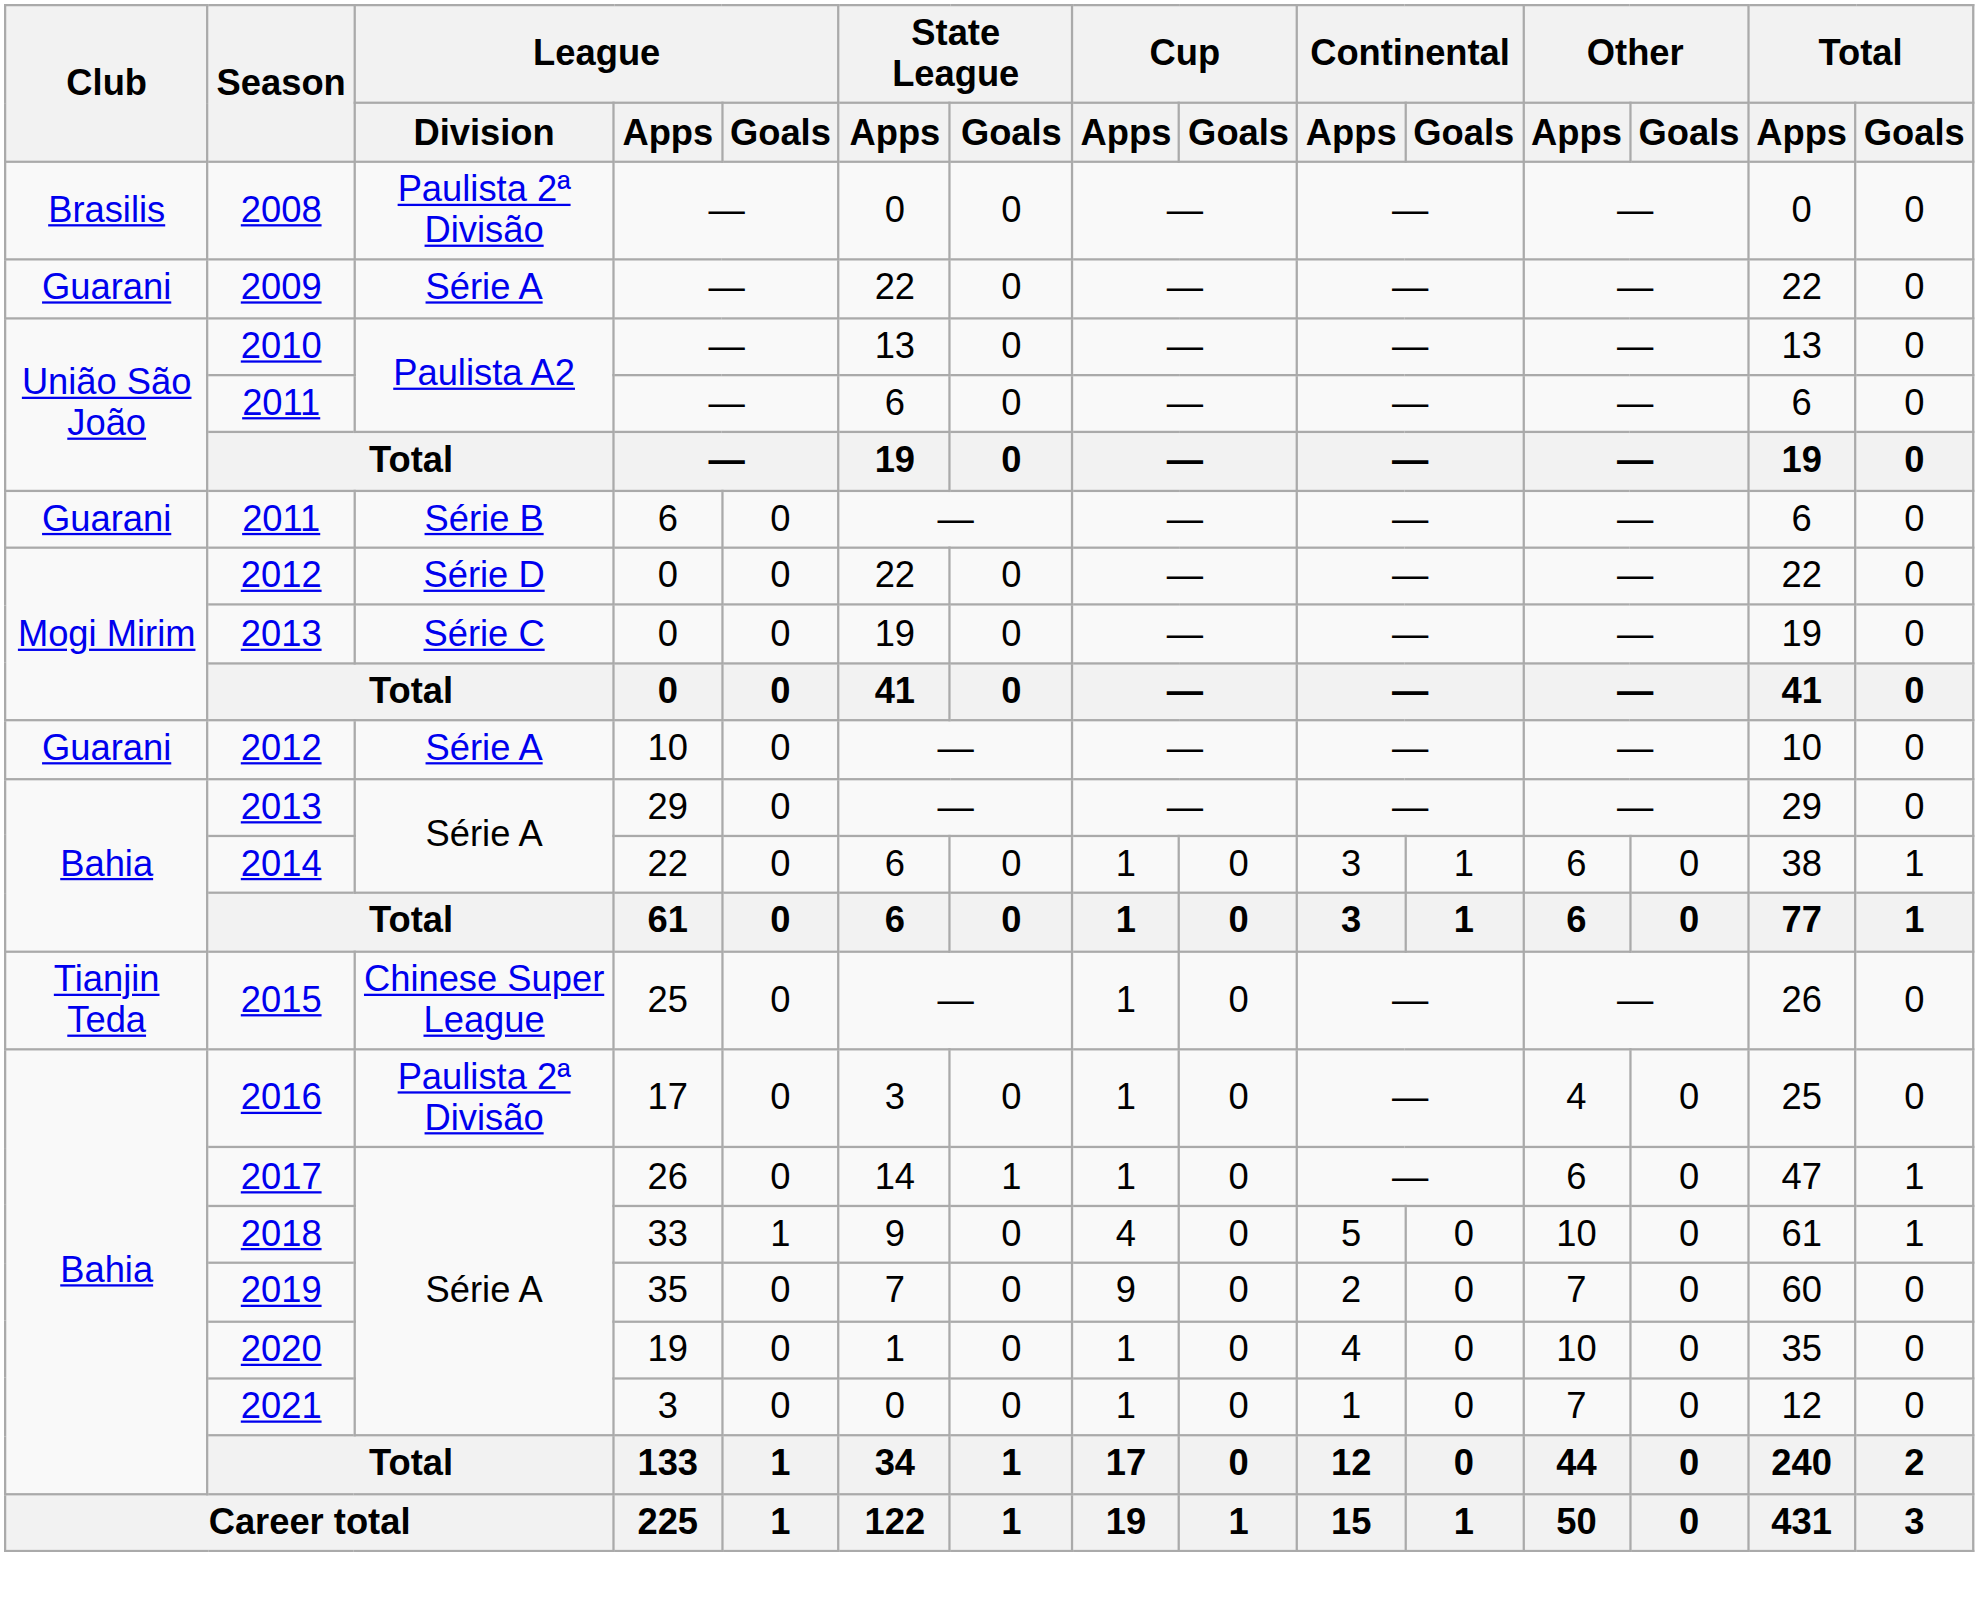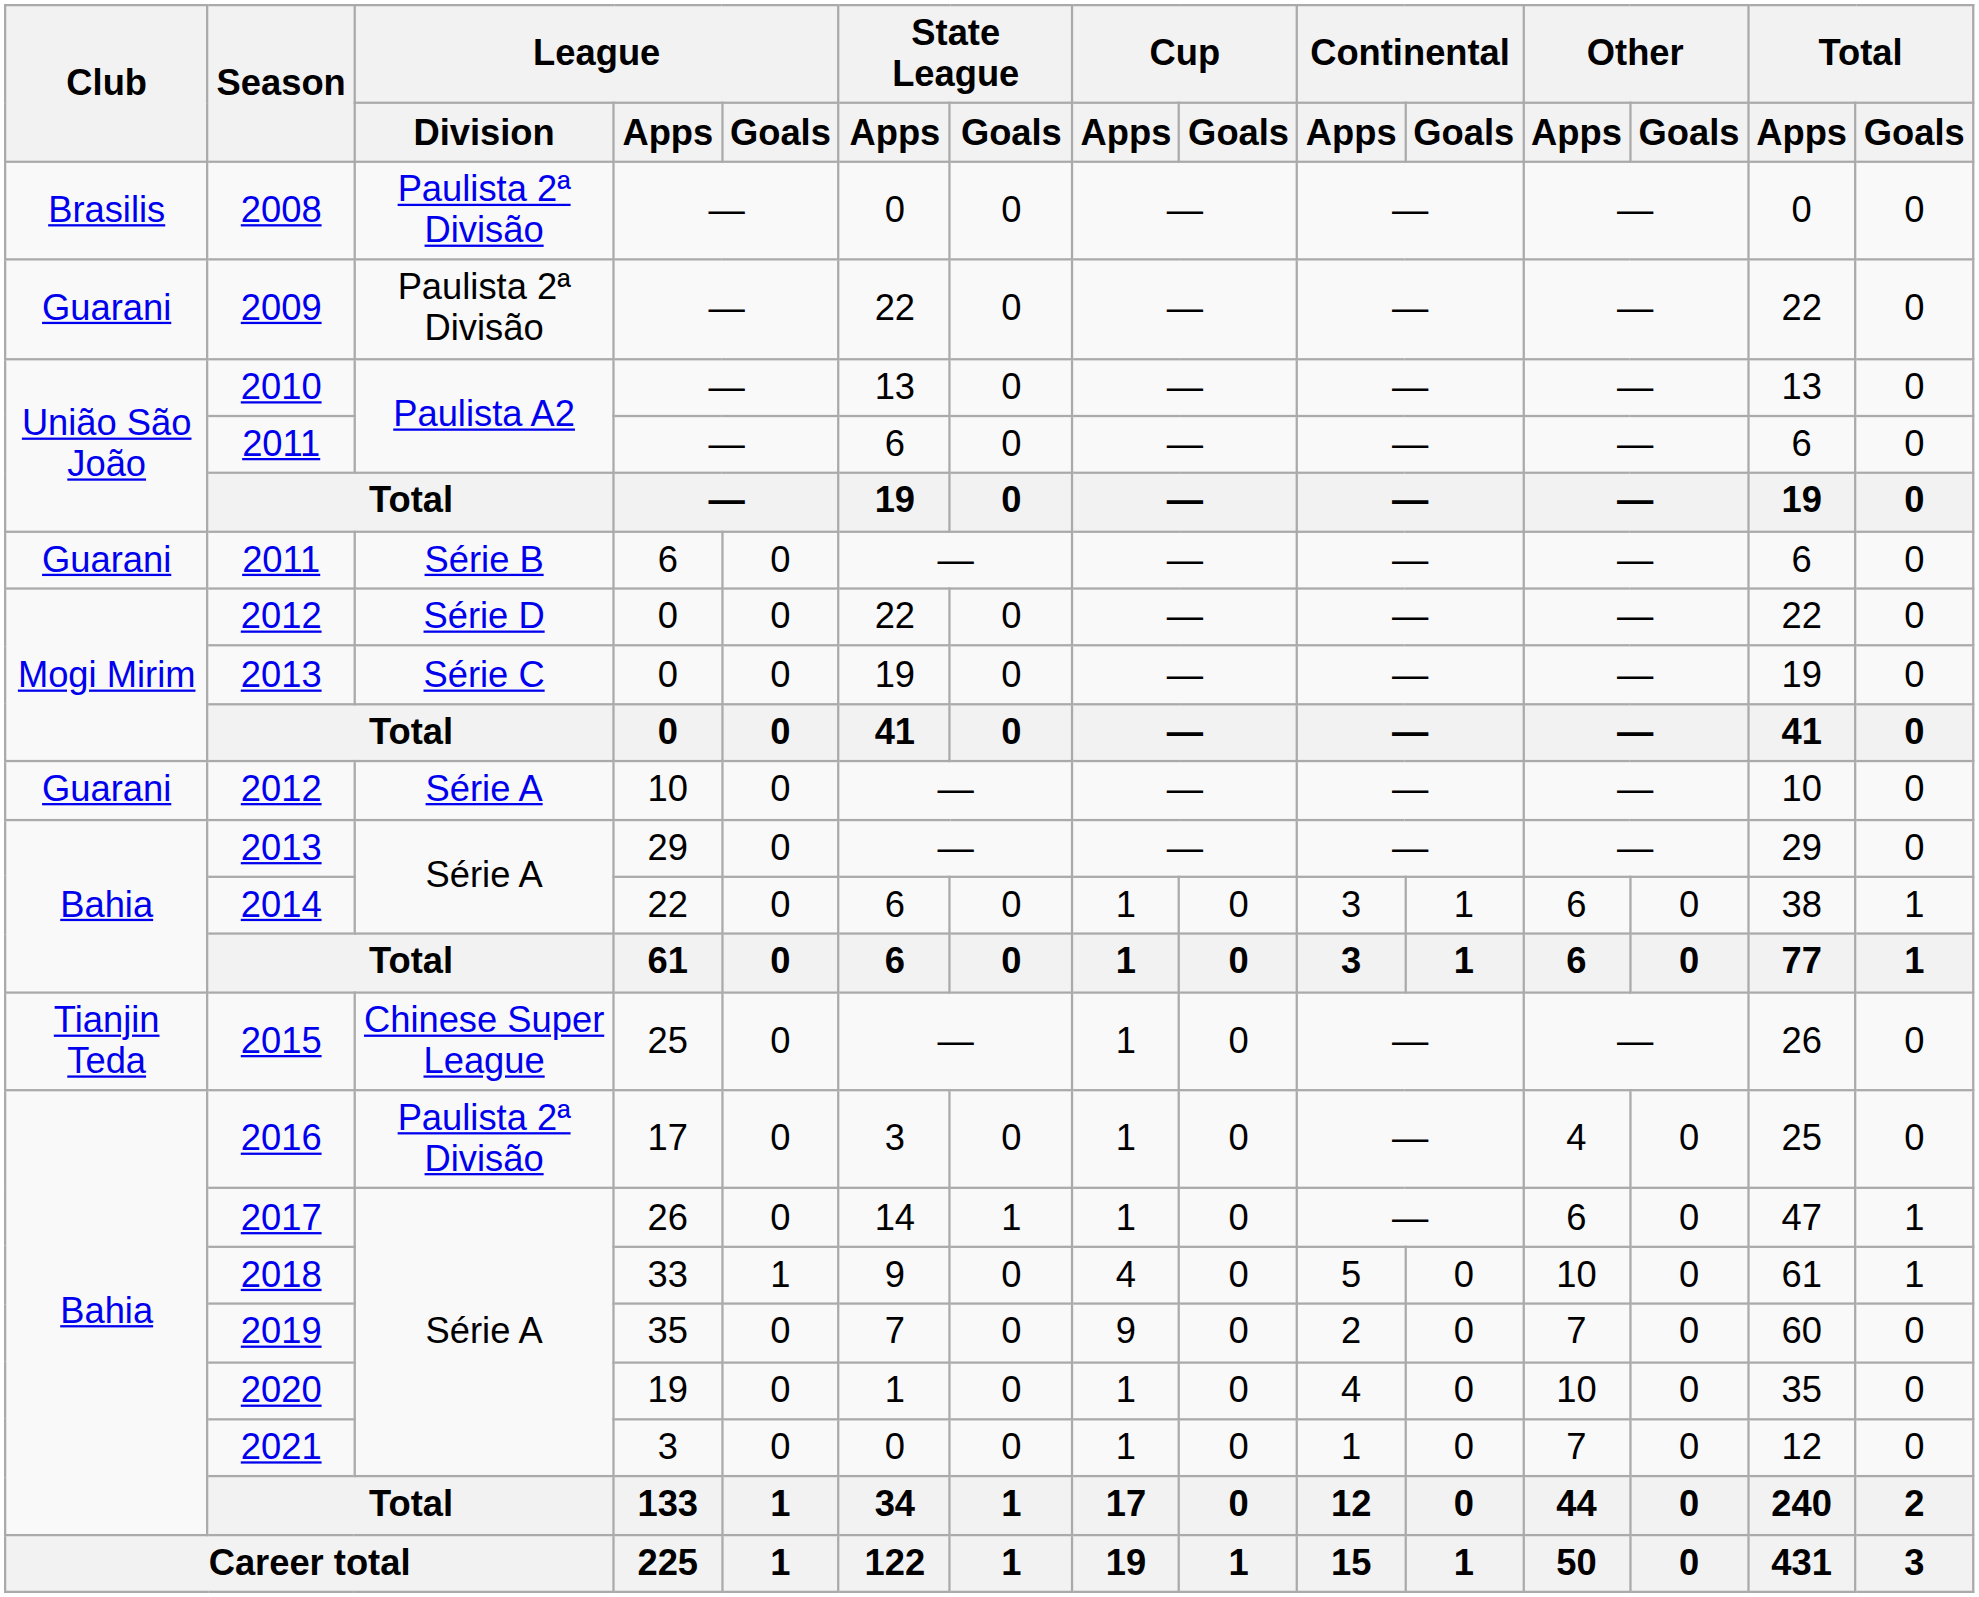2009 | League / Division: Série A -> Paulista 2ª Divisão
